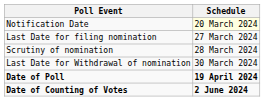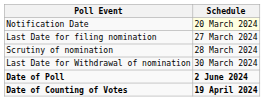Date of Poll | Schedule: 19 April 2024 -> 2 June 2024
Date of Counting of Votes | Schedule: 2 June 2024 -> 19 April 2024
